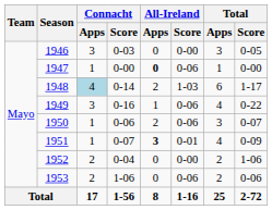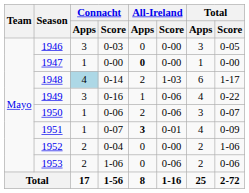1947 | All-Ireland / Score: 0-06 -> 0-00
